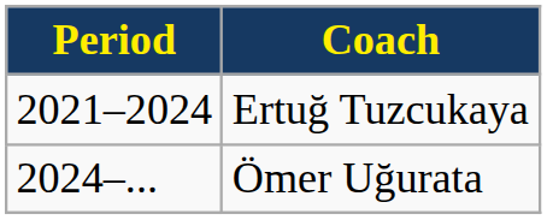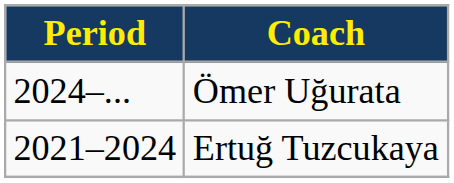rows swapped: Ertuğ Tuzcukaya <-> Ömer Uğurata
